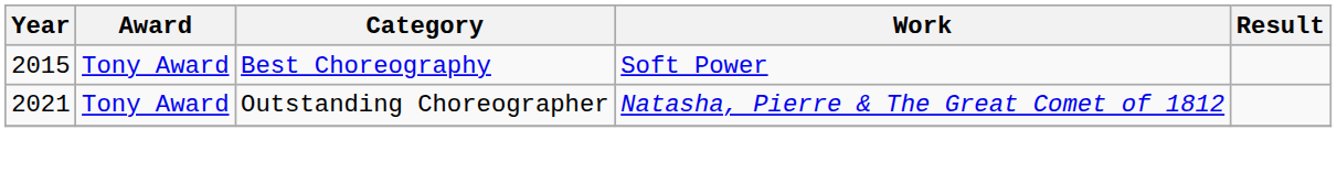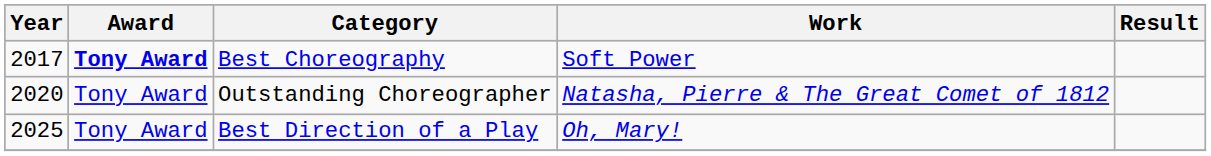Best Choreography | Year: 2015 -> 2017
Best Choreography | Award: normal -> bold
Outstanding Choreographer | Year: 2021 -> 2020
+ row: 2025 | Tony Award | Best Direction of a Play | Oh, Mary!
